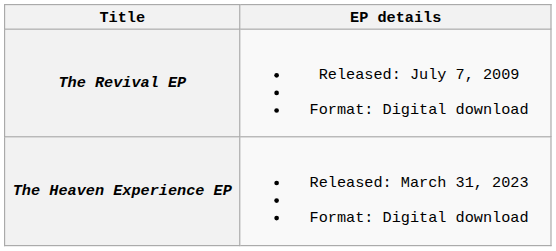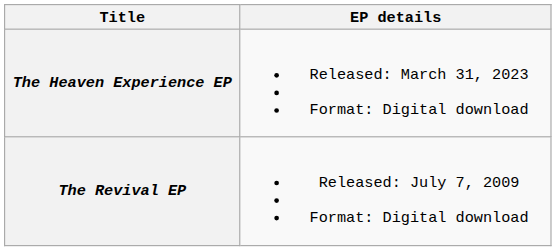rows swapped: The Revival EP <-> The Heaven Experience EP
